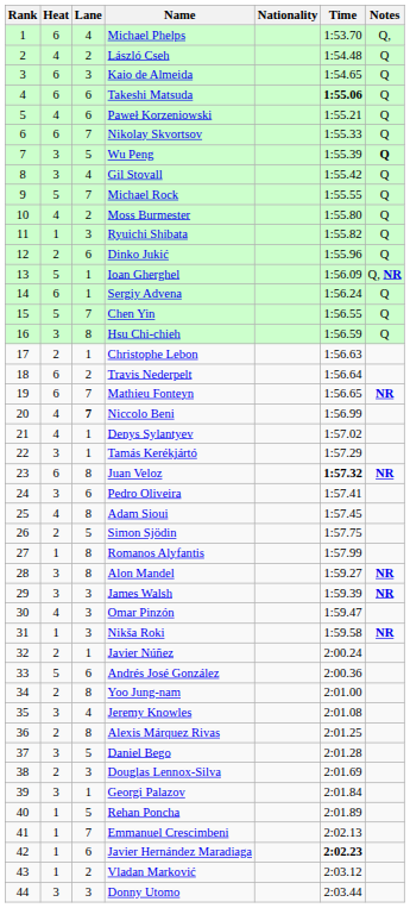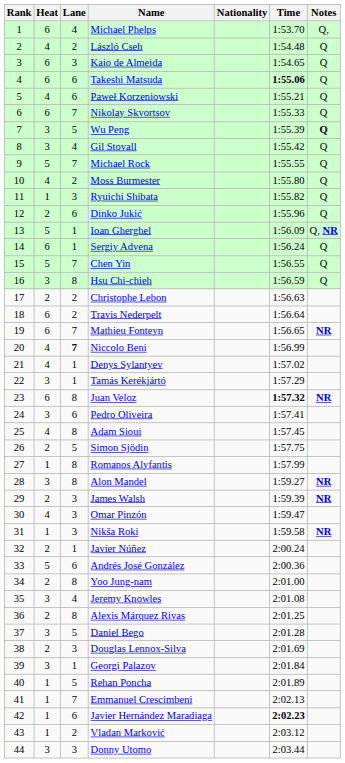Christophe Lebon | Lane: 1 -> 2
James Walsh | Heat: 3 -> 2
